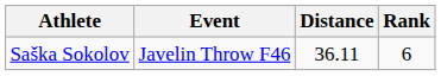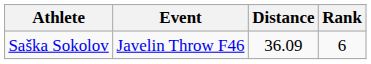Saška Sokolov | Distance: 36.11 -> 36.09
